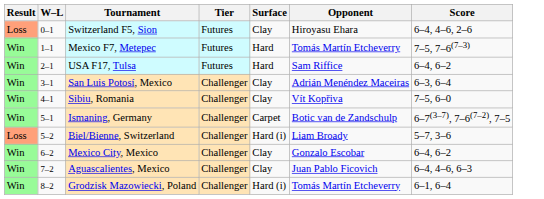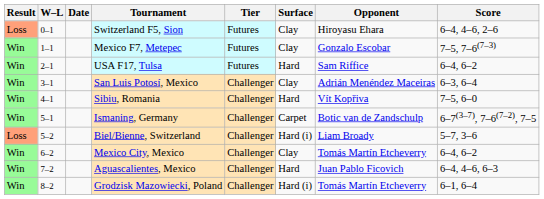+ column: Date
Mexico F7, Metepec | Surface: Hard -> Clay
Mexico F7, Metepec | Opponent: Tomás Martín Etcheverry -> Gonzalo Escobar
Sibiu, Romania | Surface: Clay -> Hard
Mexico City, Mexico | Opponent: Gonzalo Escobar -> Tomás Martín Etcheverry
Aguascalientes, Mexico | Surface: Clay -> Hard
